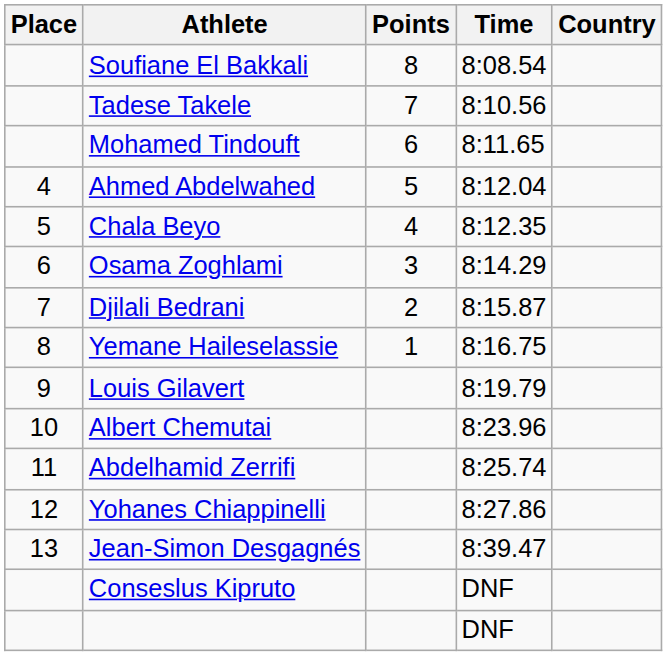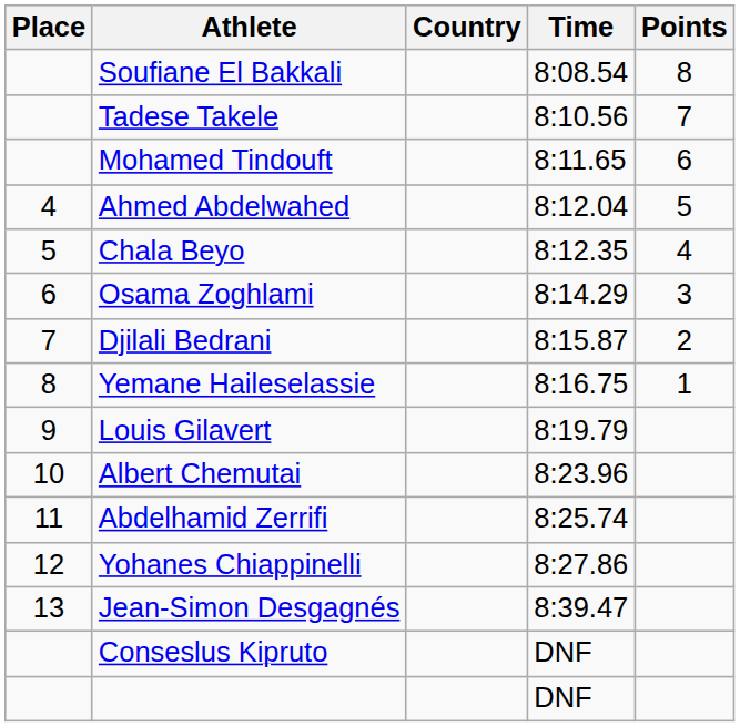columns swapped: Country <-> Points
